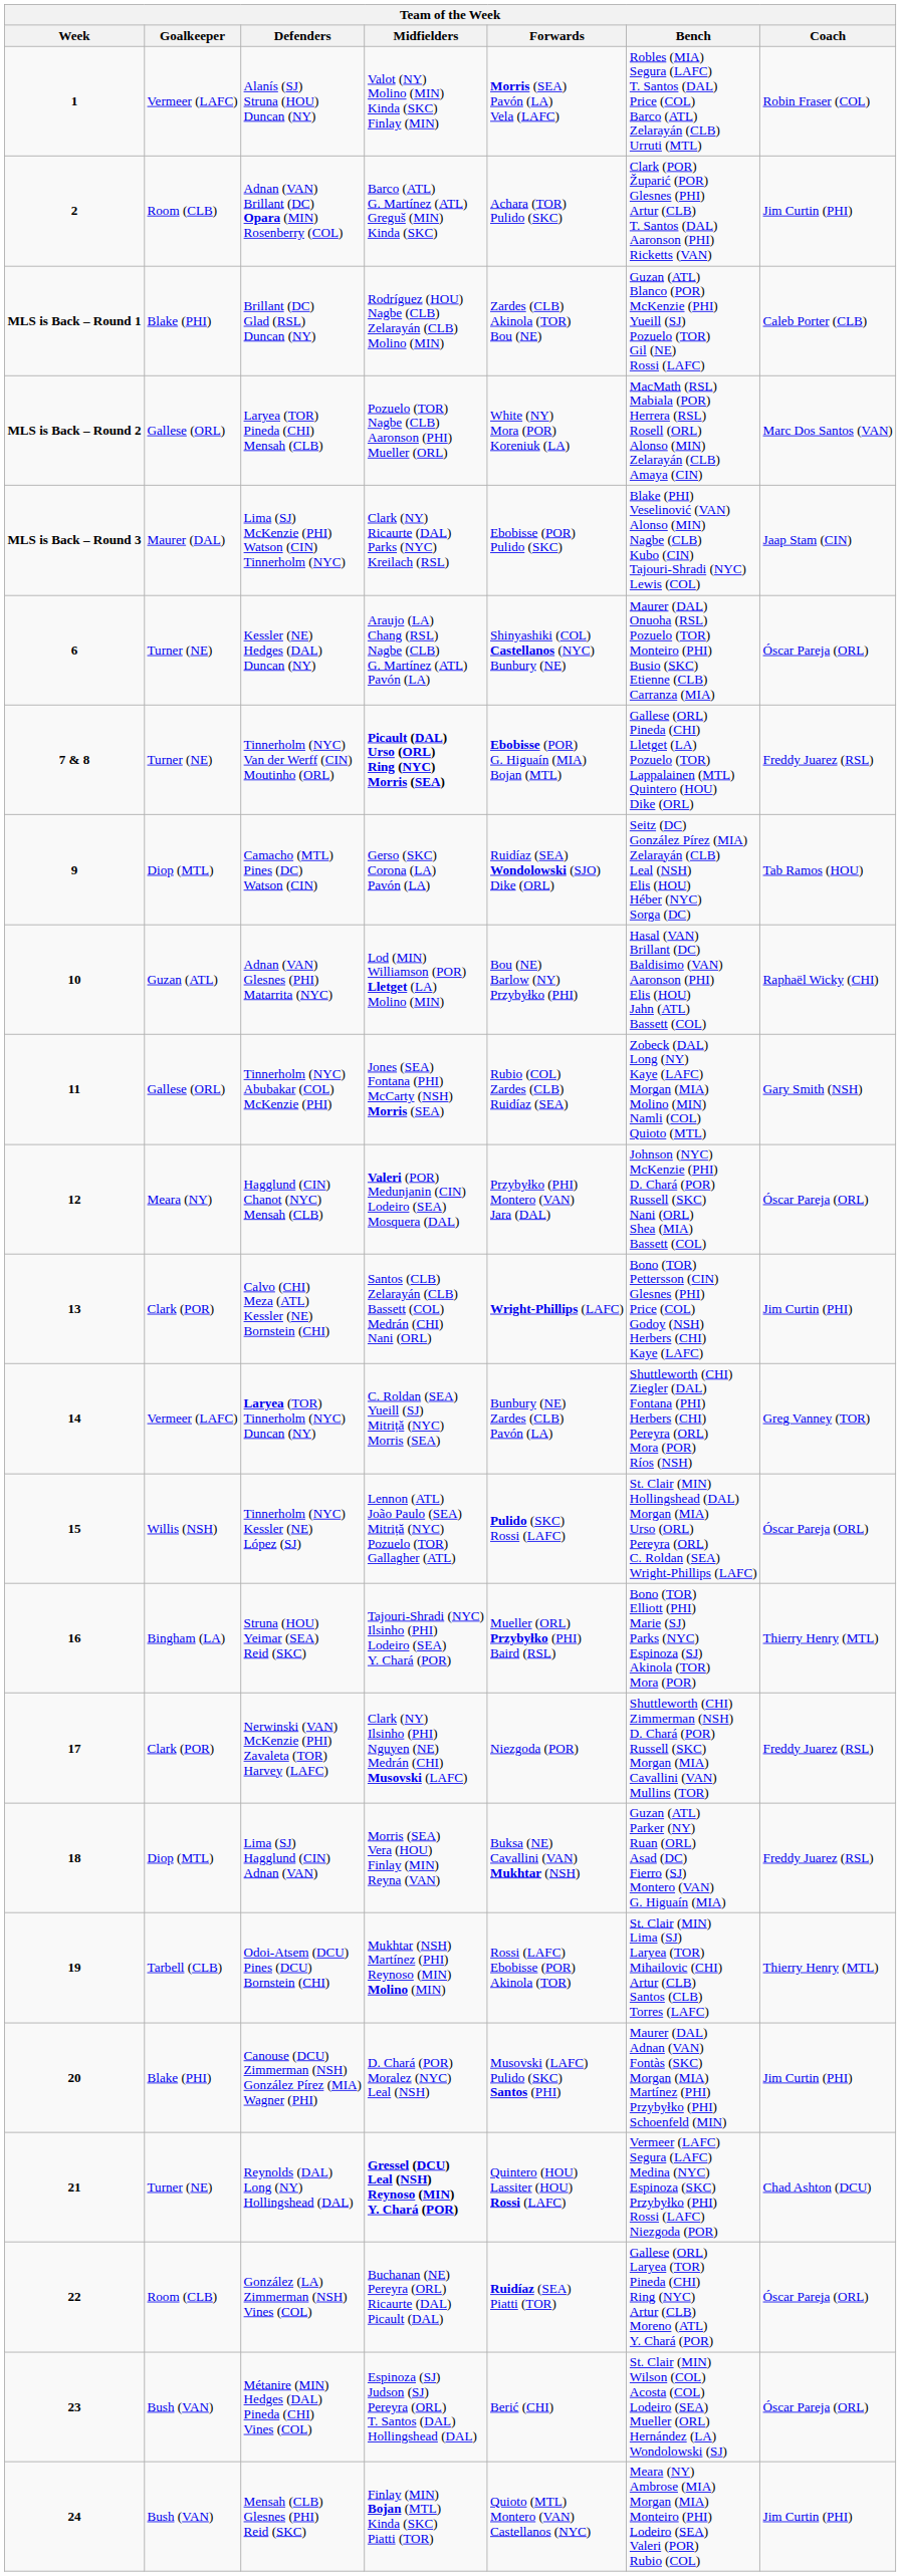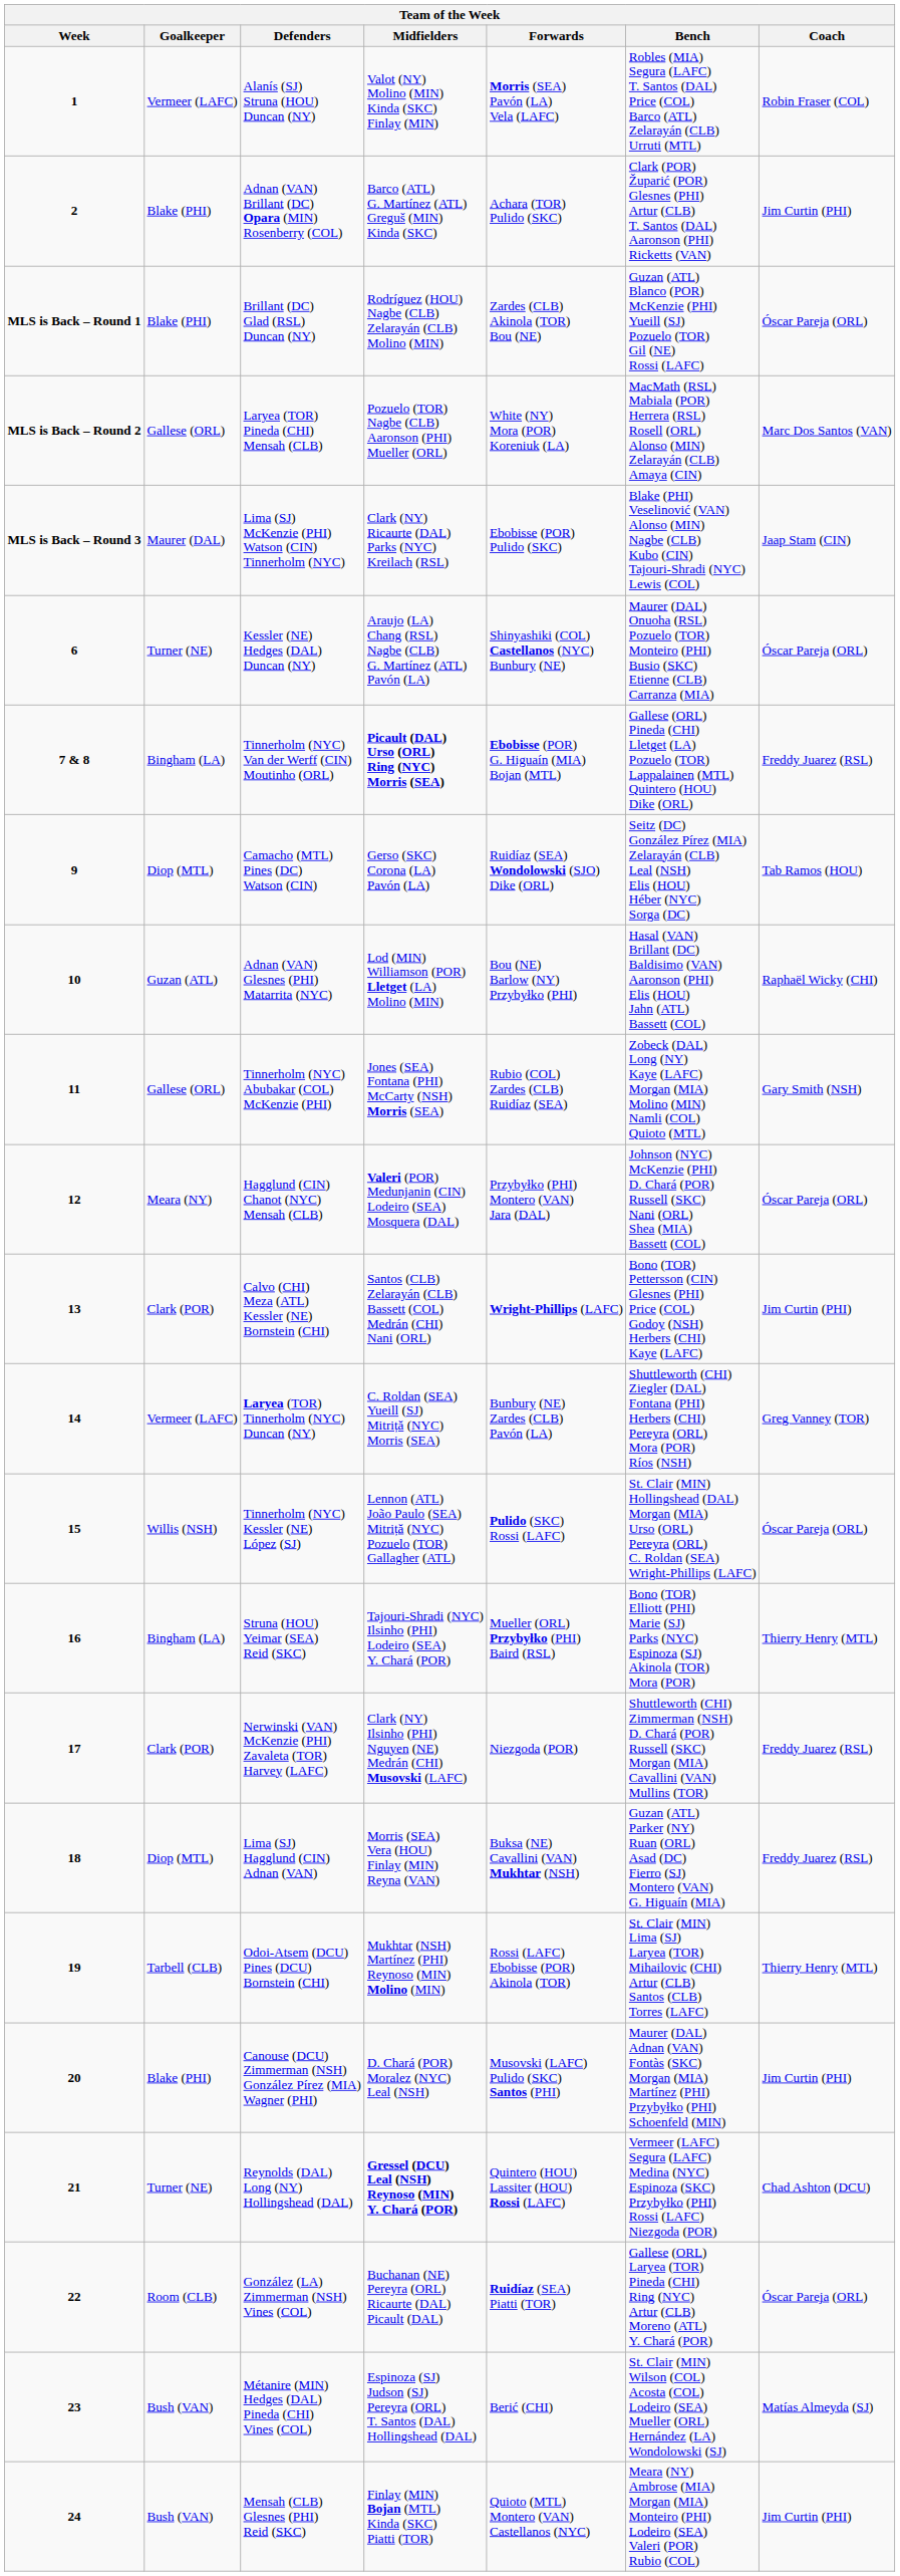Adnan (VAN) Brillant (DC) Opara (MIN) Rosenberry (COL) | Goalkeeper: Room (CLB) -> Blake (PHI)
Brillant (DC) Glad (RSL) Duncan (NY) | Coach: Caleb Porter (CLB) -> Óscar Pareja (ORL)
Tinnerholm (NYC) Van der Werff (CIN) Moutinho (ORL) | Goalkeeper: Turner (NE) -> Bingham (LA)
Métanire (MIN) Hedges (DAL) Pineda (CHI) Vines (COL) | Coach: Óscar Pareja (ORL) -> Matías Almeyda (SJ)
